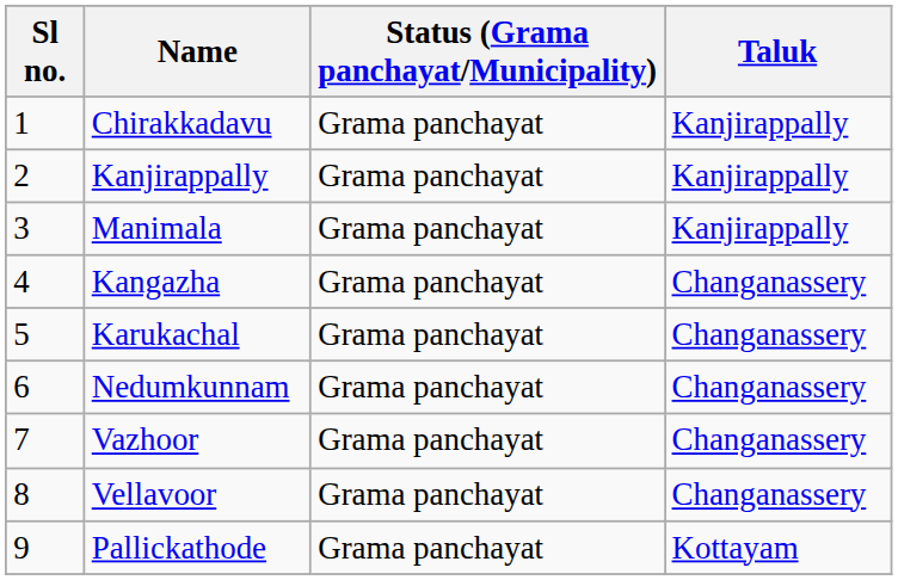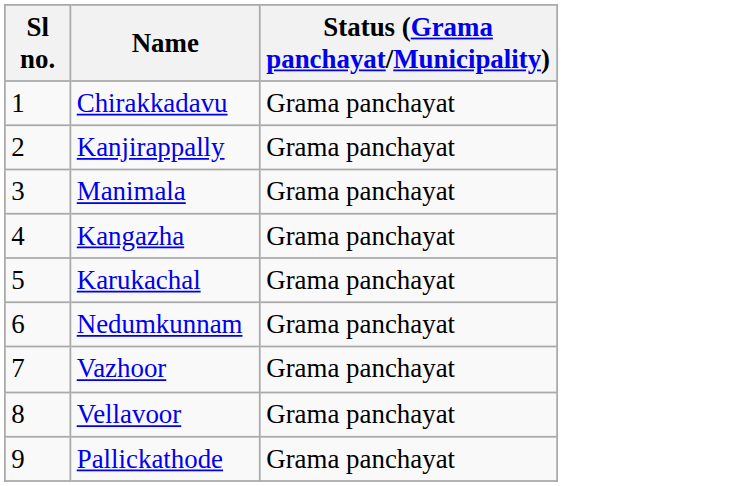- column: Taluk | Kanjirappally | Kanjirappally | Kanjirappally | Changanassery | Changanassery | Changanassery | Changanassery | Changanassery | Kottayam
